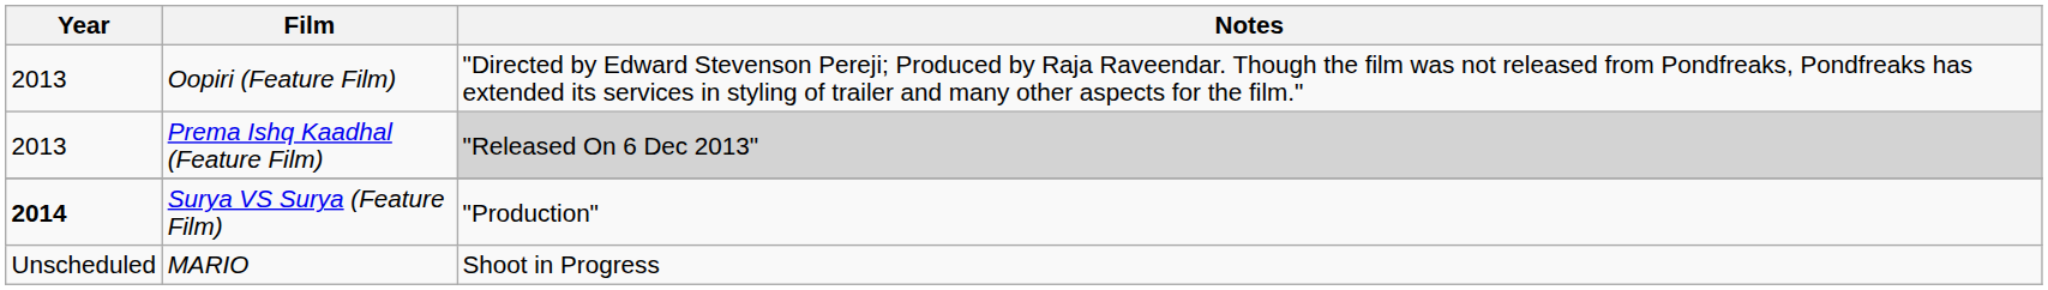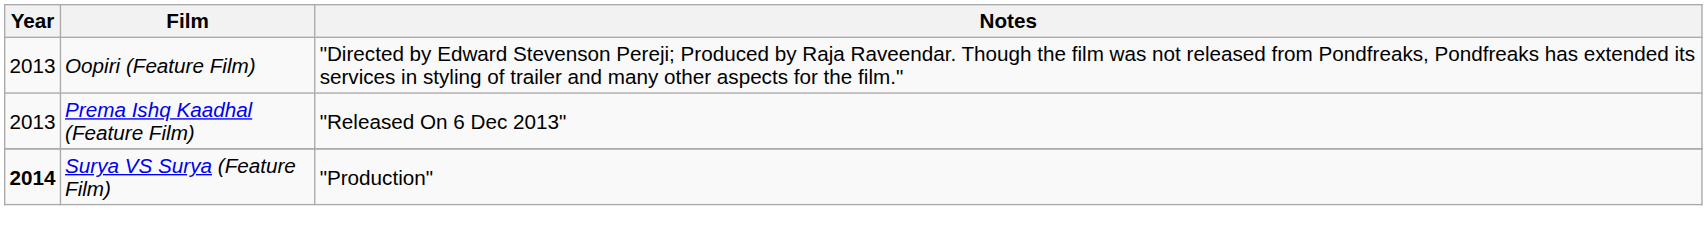Prema Ishq Kaadhal (Feature Film) | Notes: lightgrey background -> no background
- row: Unscheduled | MARIO | Shoot in Progress
